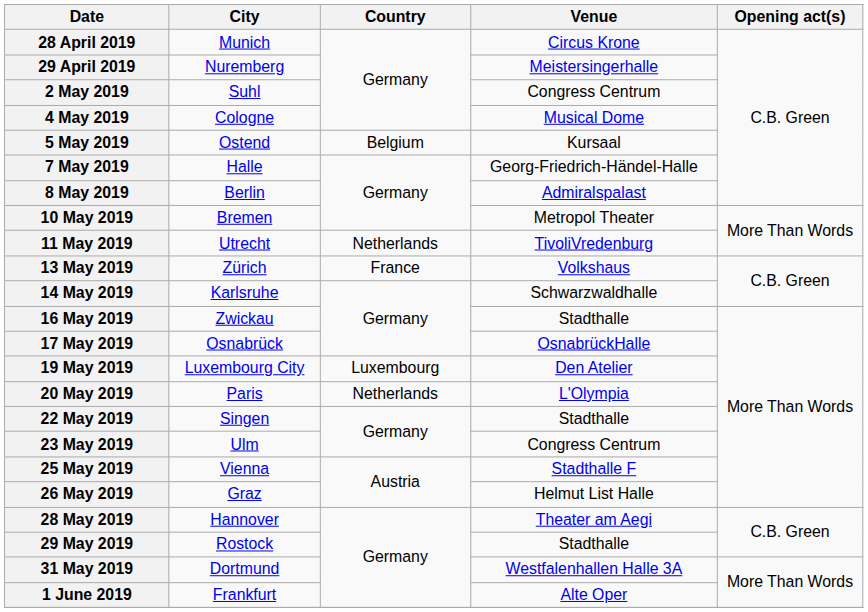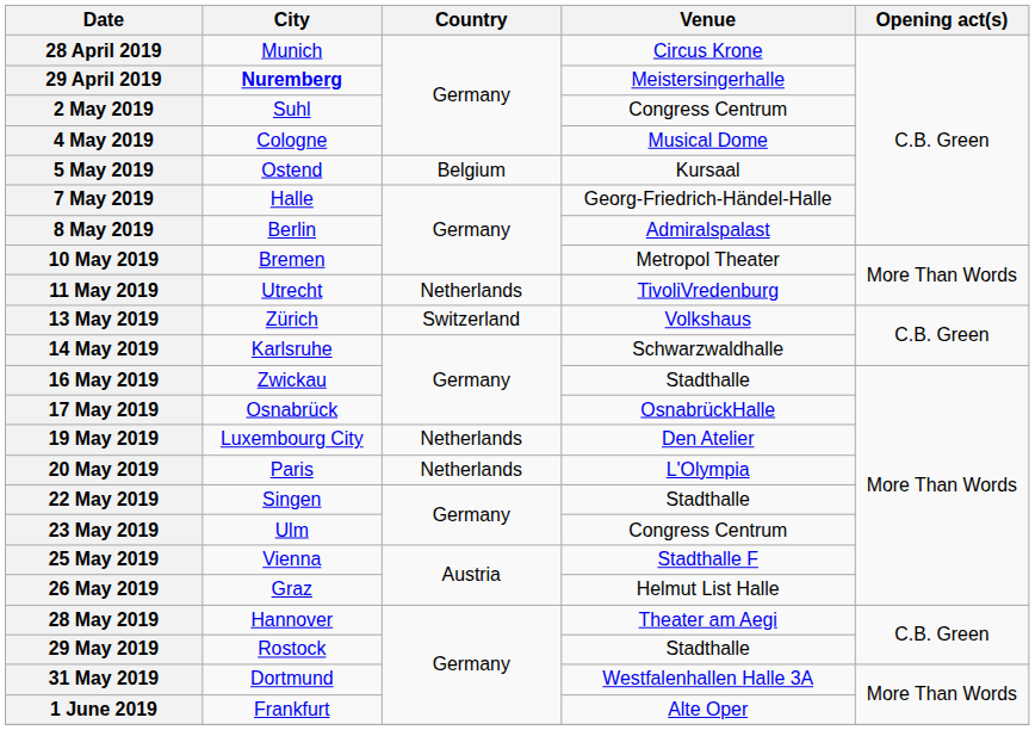29 April 2019 | City: normal -> bold
13 May 2019 | Country: France -> Switzerland
19 May 2019 | Country: Luxembourg -> Netherlands
